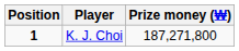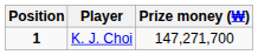K. J. Choi | Prize money (₩): 187,271,800 -> 147,271,700
